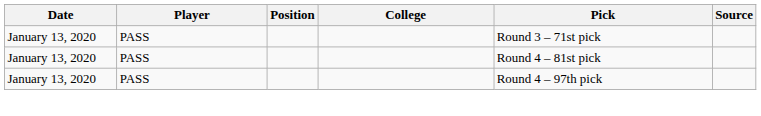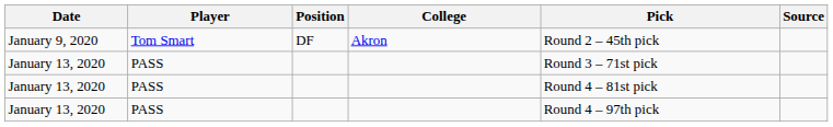+ row: January 9, 2020 | Tom Smart | DF | Akron | Round 2 – 45th pick
